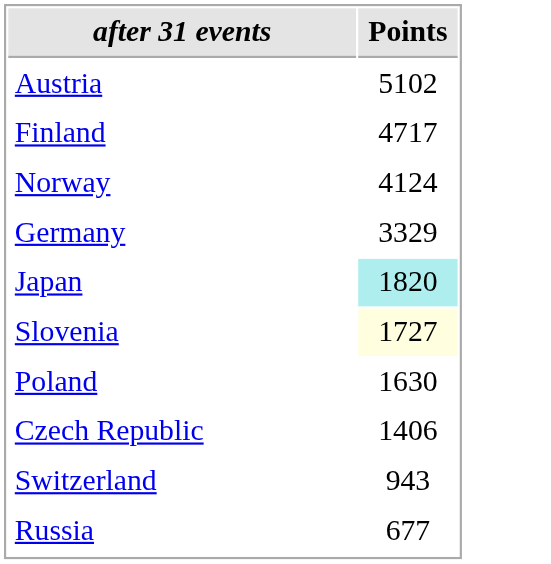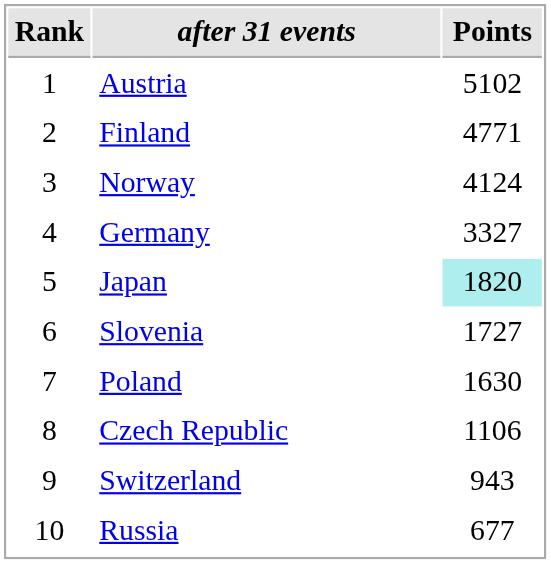+ column: Rank | 1 | 2 | 3 | 4 | 5 | 6 | 7 | 8 | 9 | 10
Finland | Points: 4717 -> 4771
Germany | Points: 3329 -> 3327
Slovenia | Points: lightyellow background -> no background
Czech Republic | Points: 1406 -> 1106
